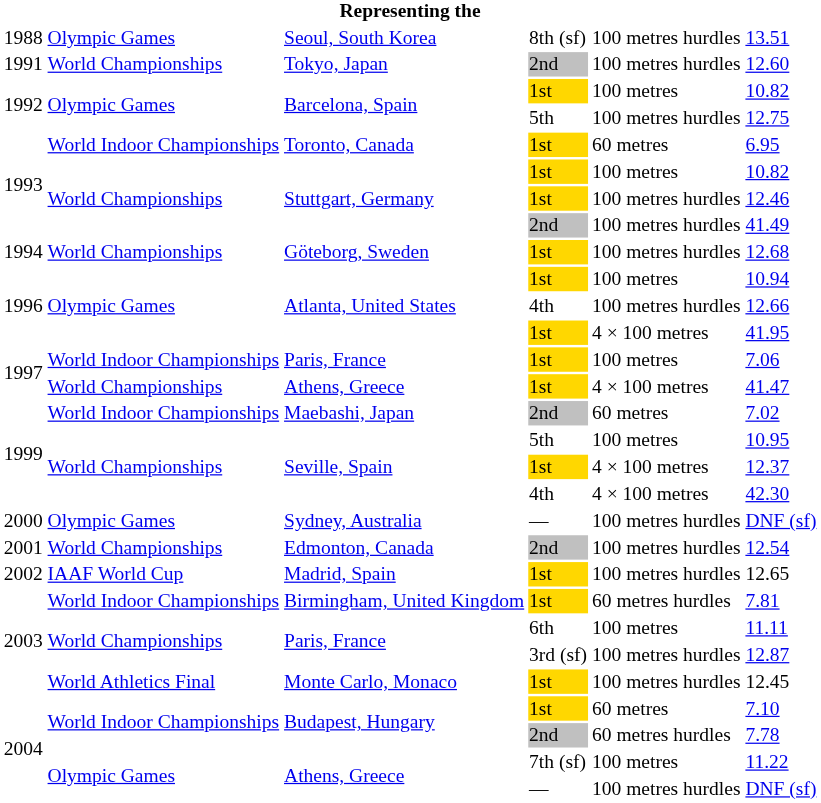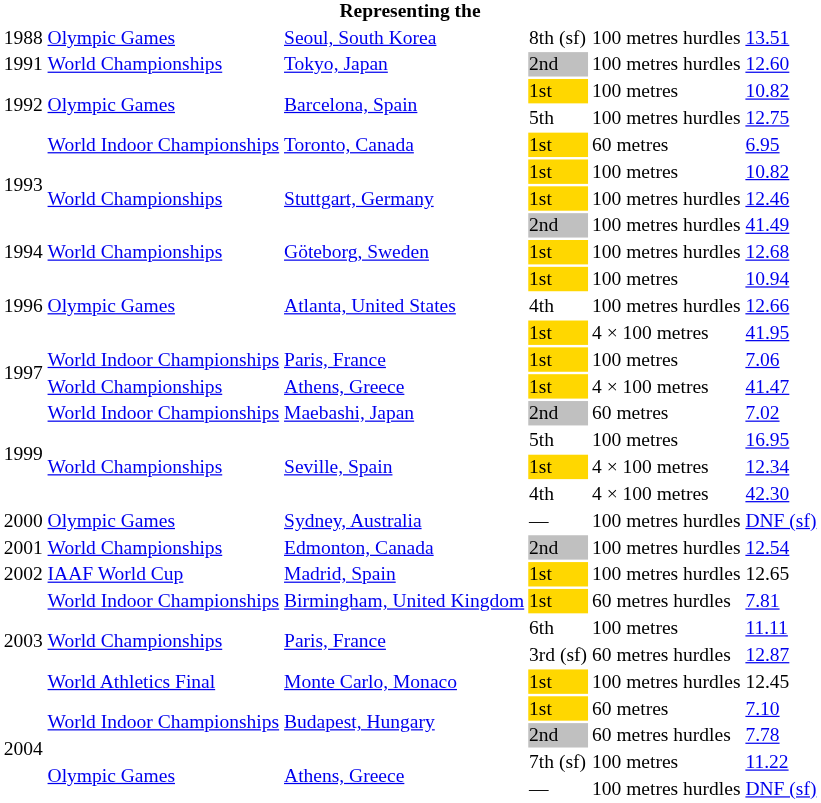Seville, Spain / 5th | column 6: 10.95 -> 16.95
Seville, Spain / 1st | column 6: 12.37 -> 12.34
Paris, France / 3rd (sf) | column 5: 100 metres hurdles -> 60 metres hurdles
